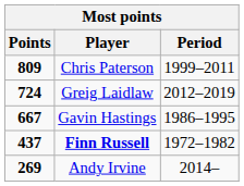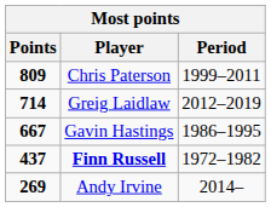Greig Laidlaw | Points: 724 -> 714
